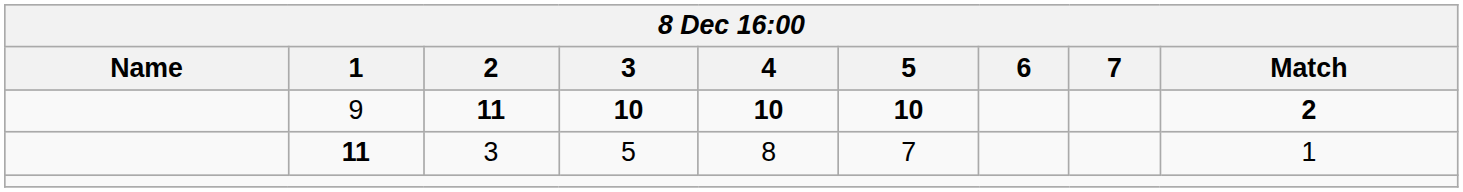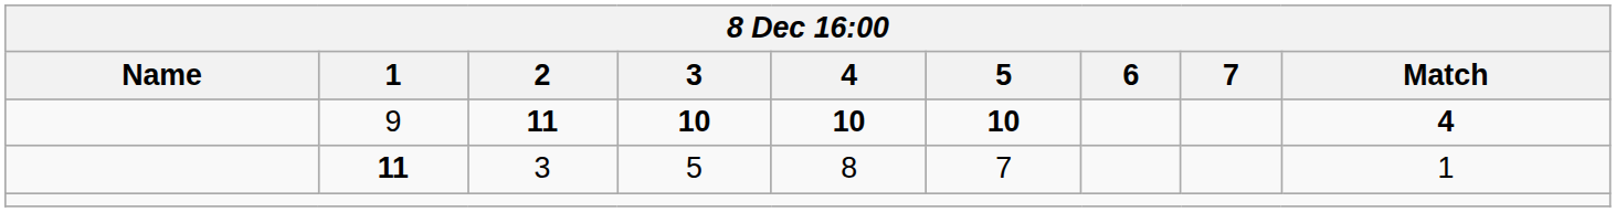9 | Match: 2 -> 4
